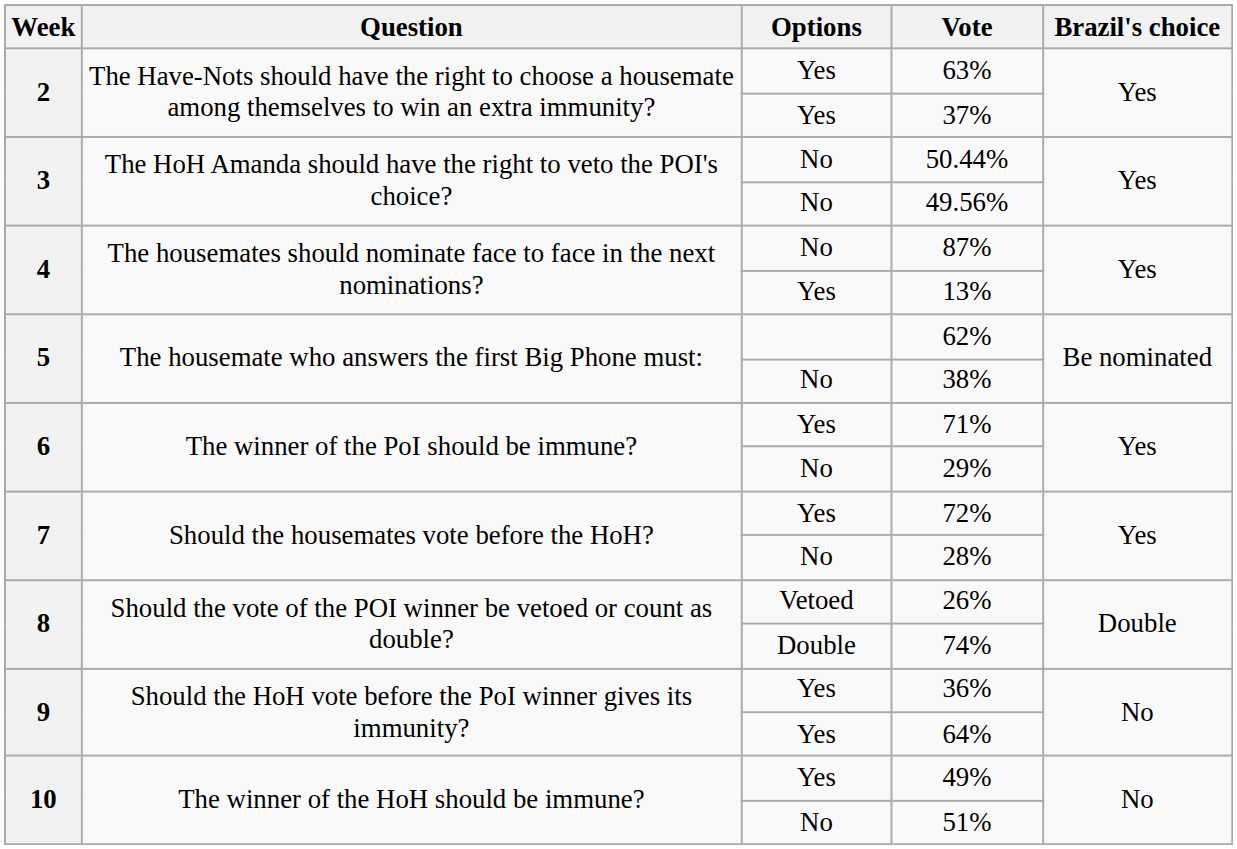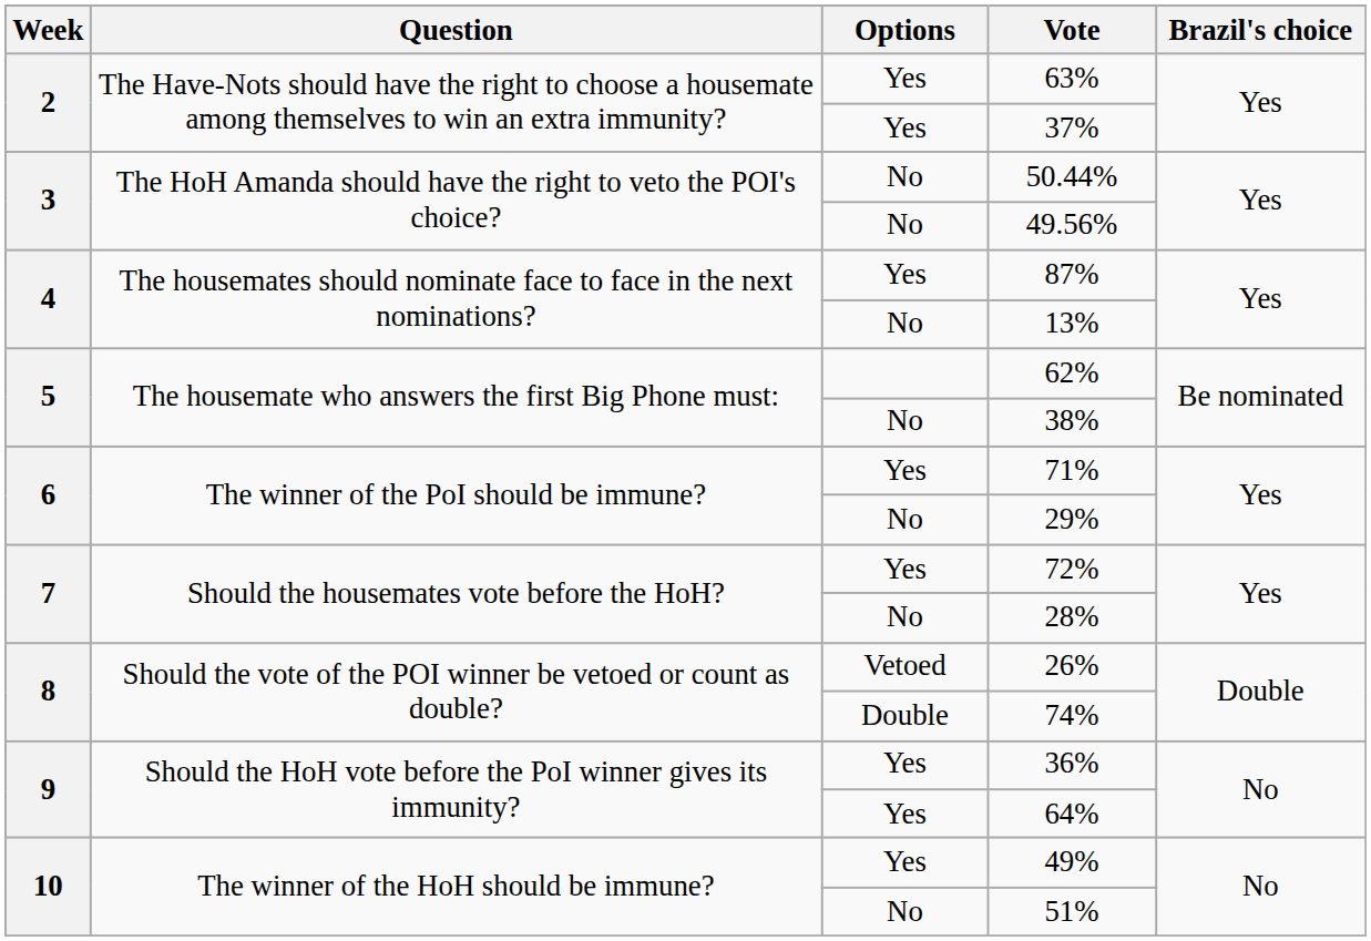87% | Options: No -> Yes
13% | Options: Yes -> No
